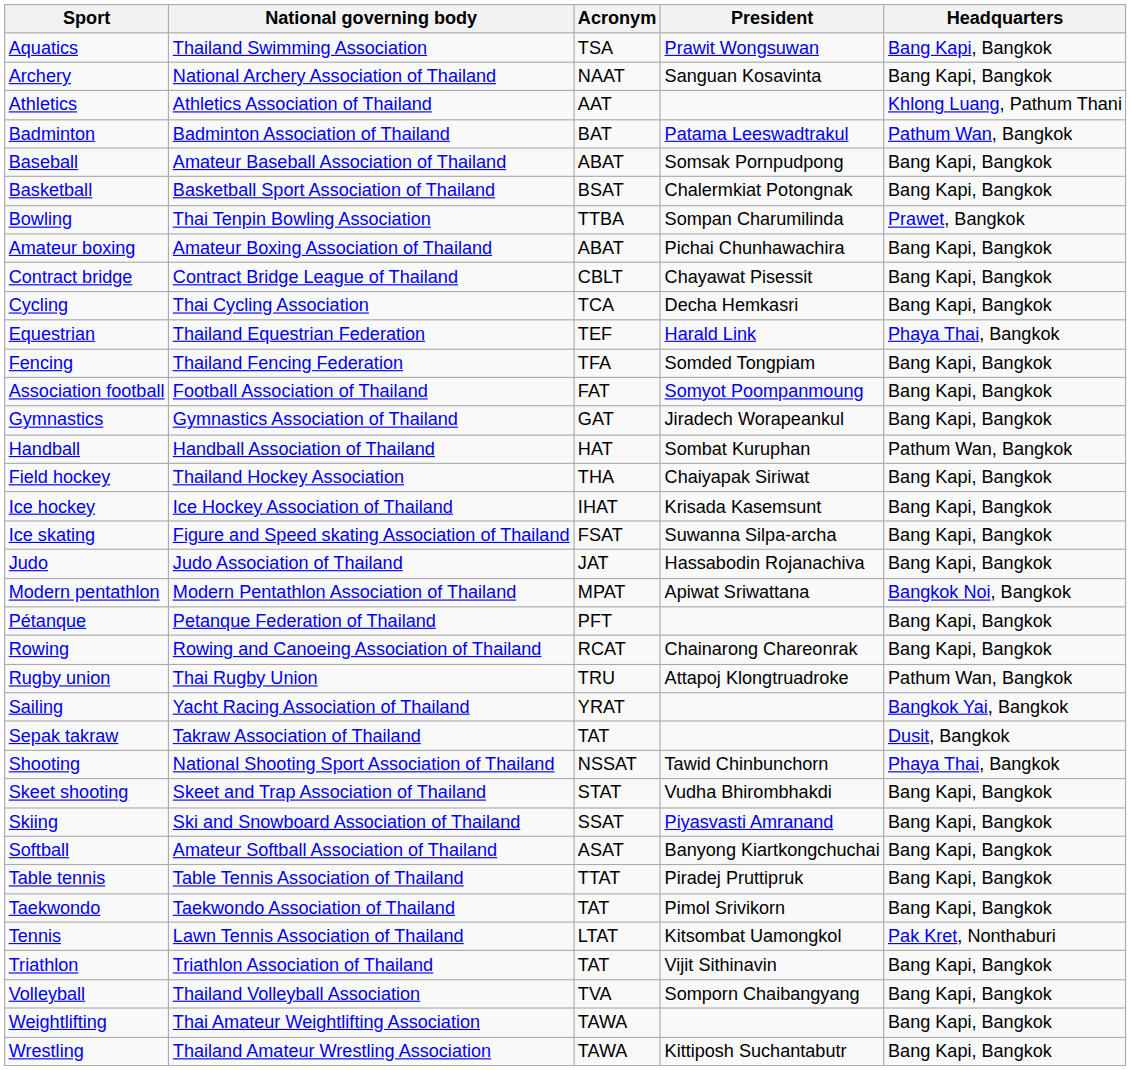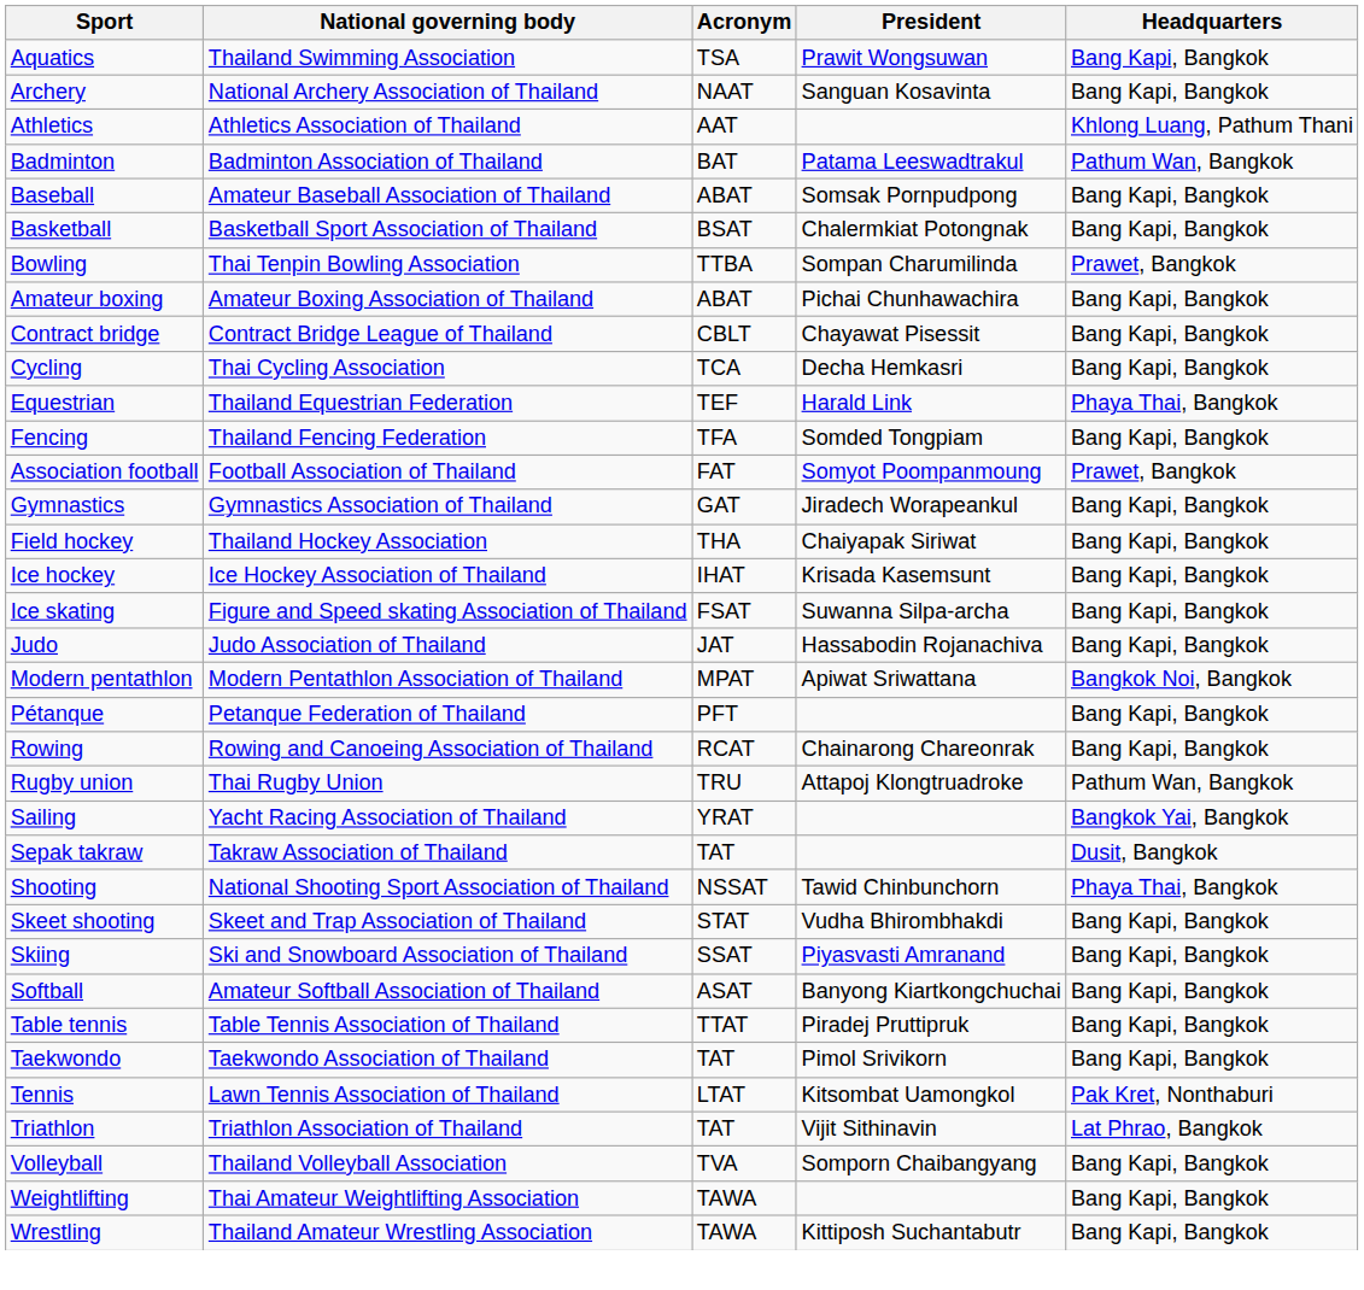Association football | Headquarters: Bang Kapi, Bangkok -> Prawet, Bangkok
- row: Handball | Handball Association of Thailand | HAT | Sombat Kuruphan | Pathum Wan, Bangkok
Triathlon | Headquarters: Bang Kapi, Bangkok -> Lat Phrao, Bangkok
